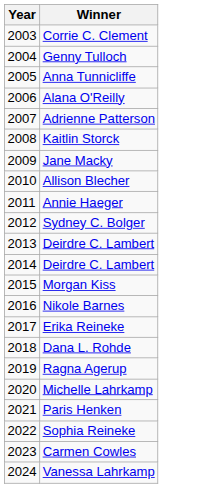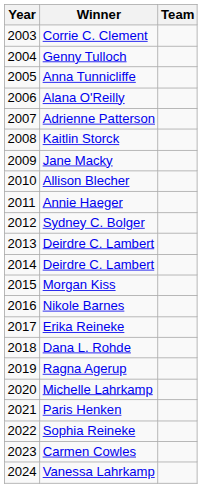+ column: Team
